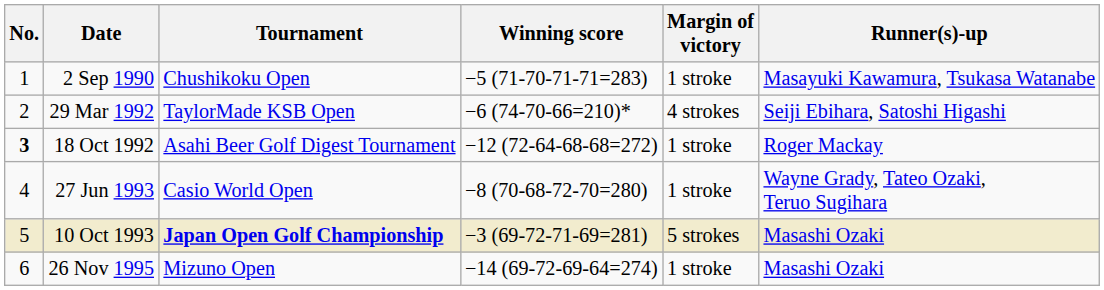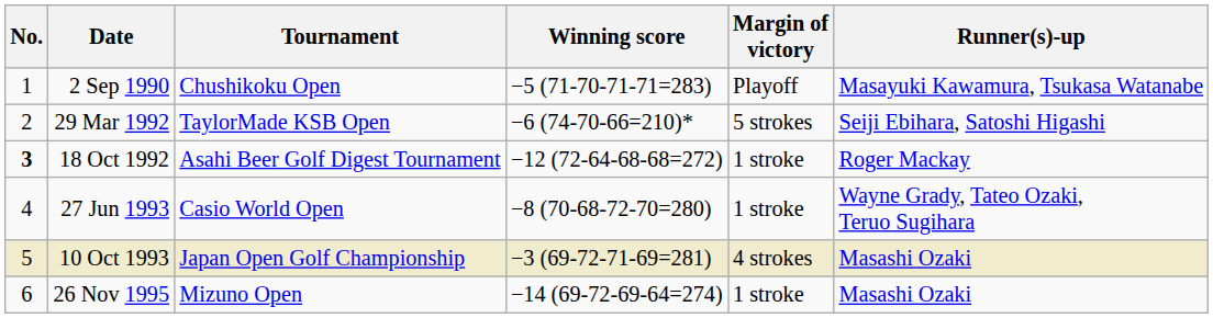2 Sep 1990 | Margin of victory: 1 stroke -> Playoff
29 Mar 1992 | Margin of victory: 4 strokes -> 5 strokes
10 Oct 1993 | Tournament: bold -> normal
10 Oct 1993 | Margin of victory: 5 strokes -> 4 strokes
